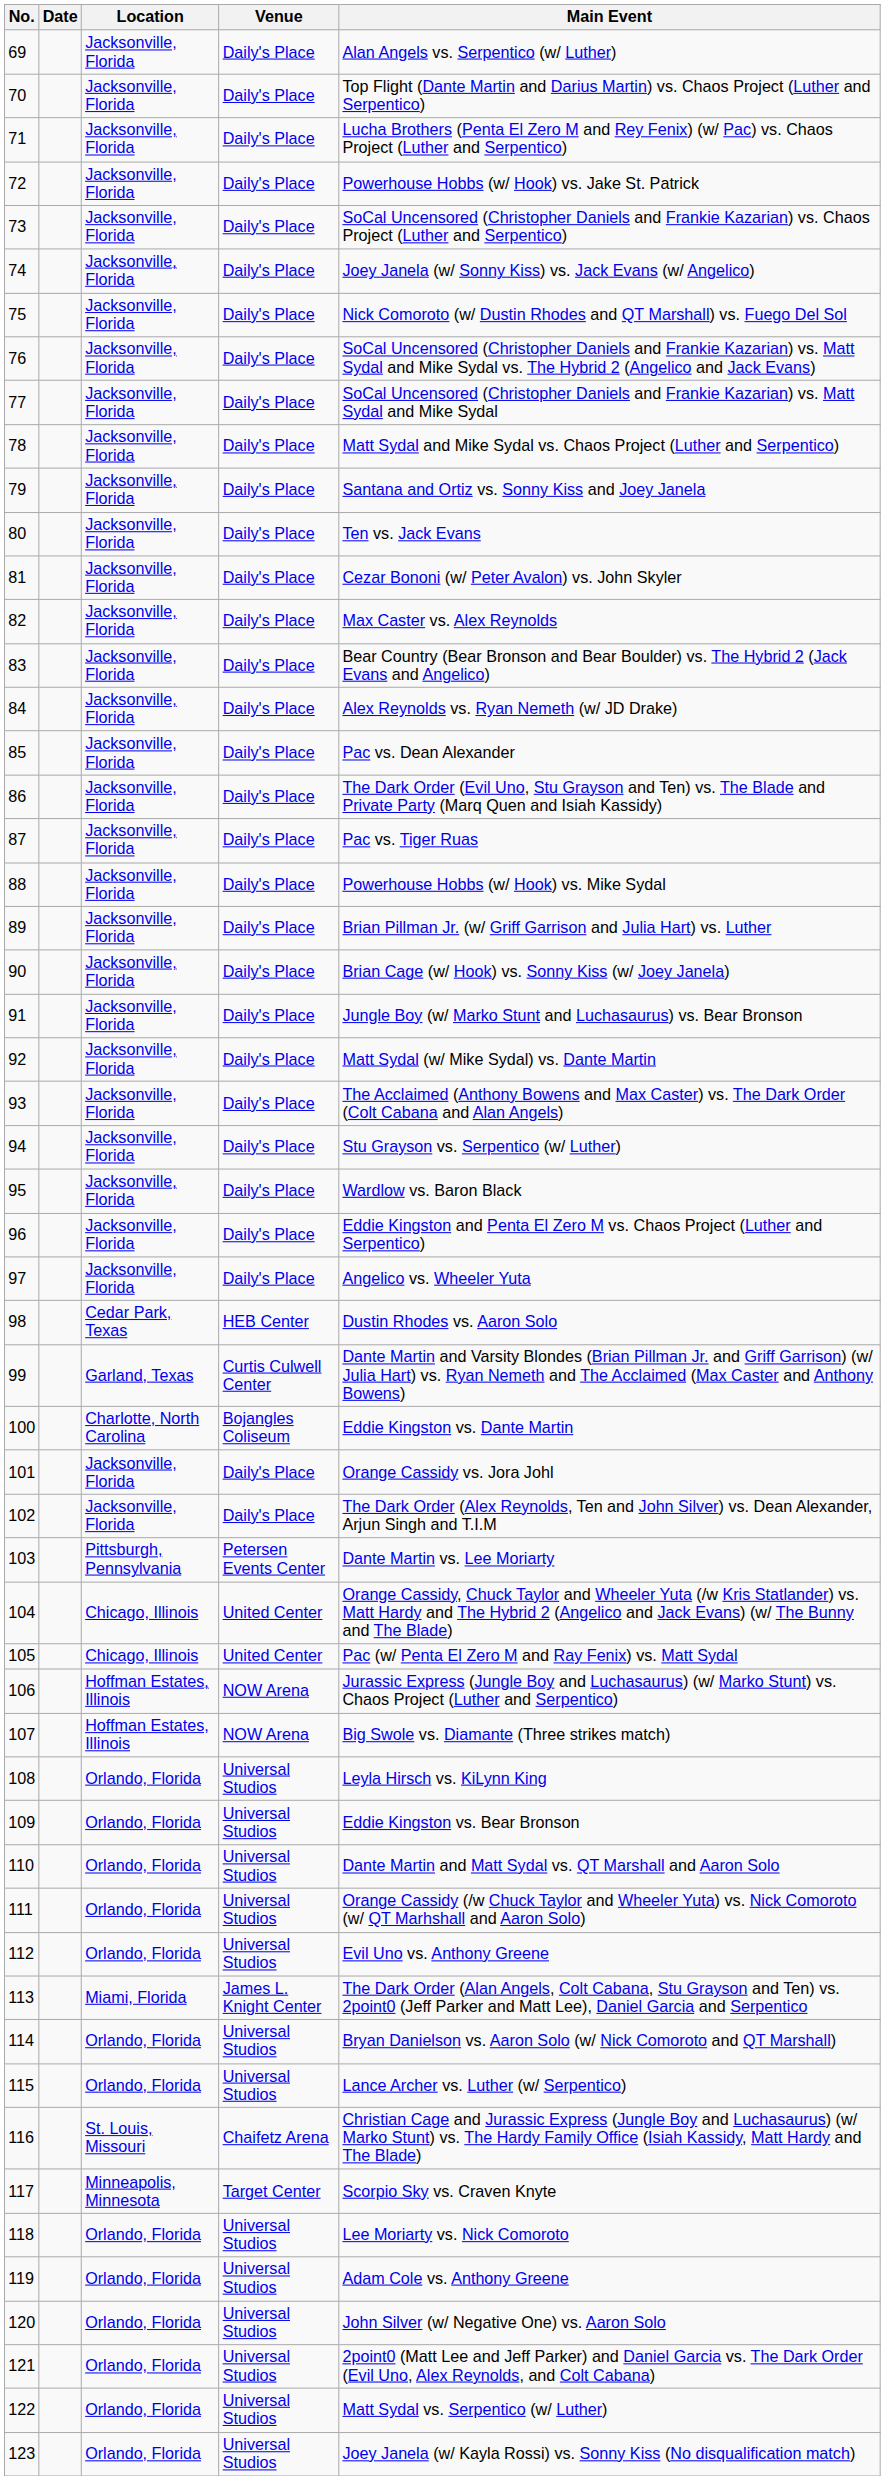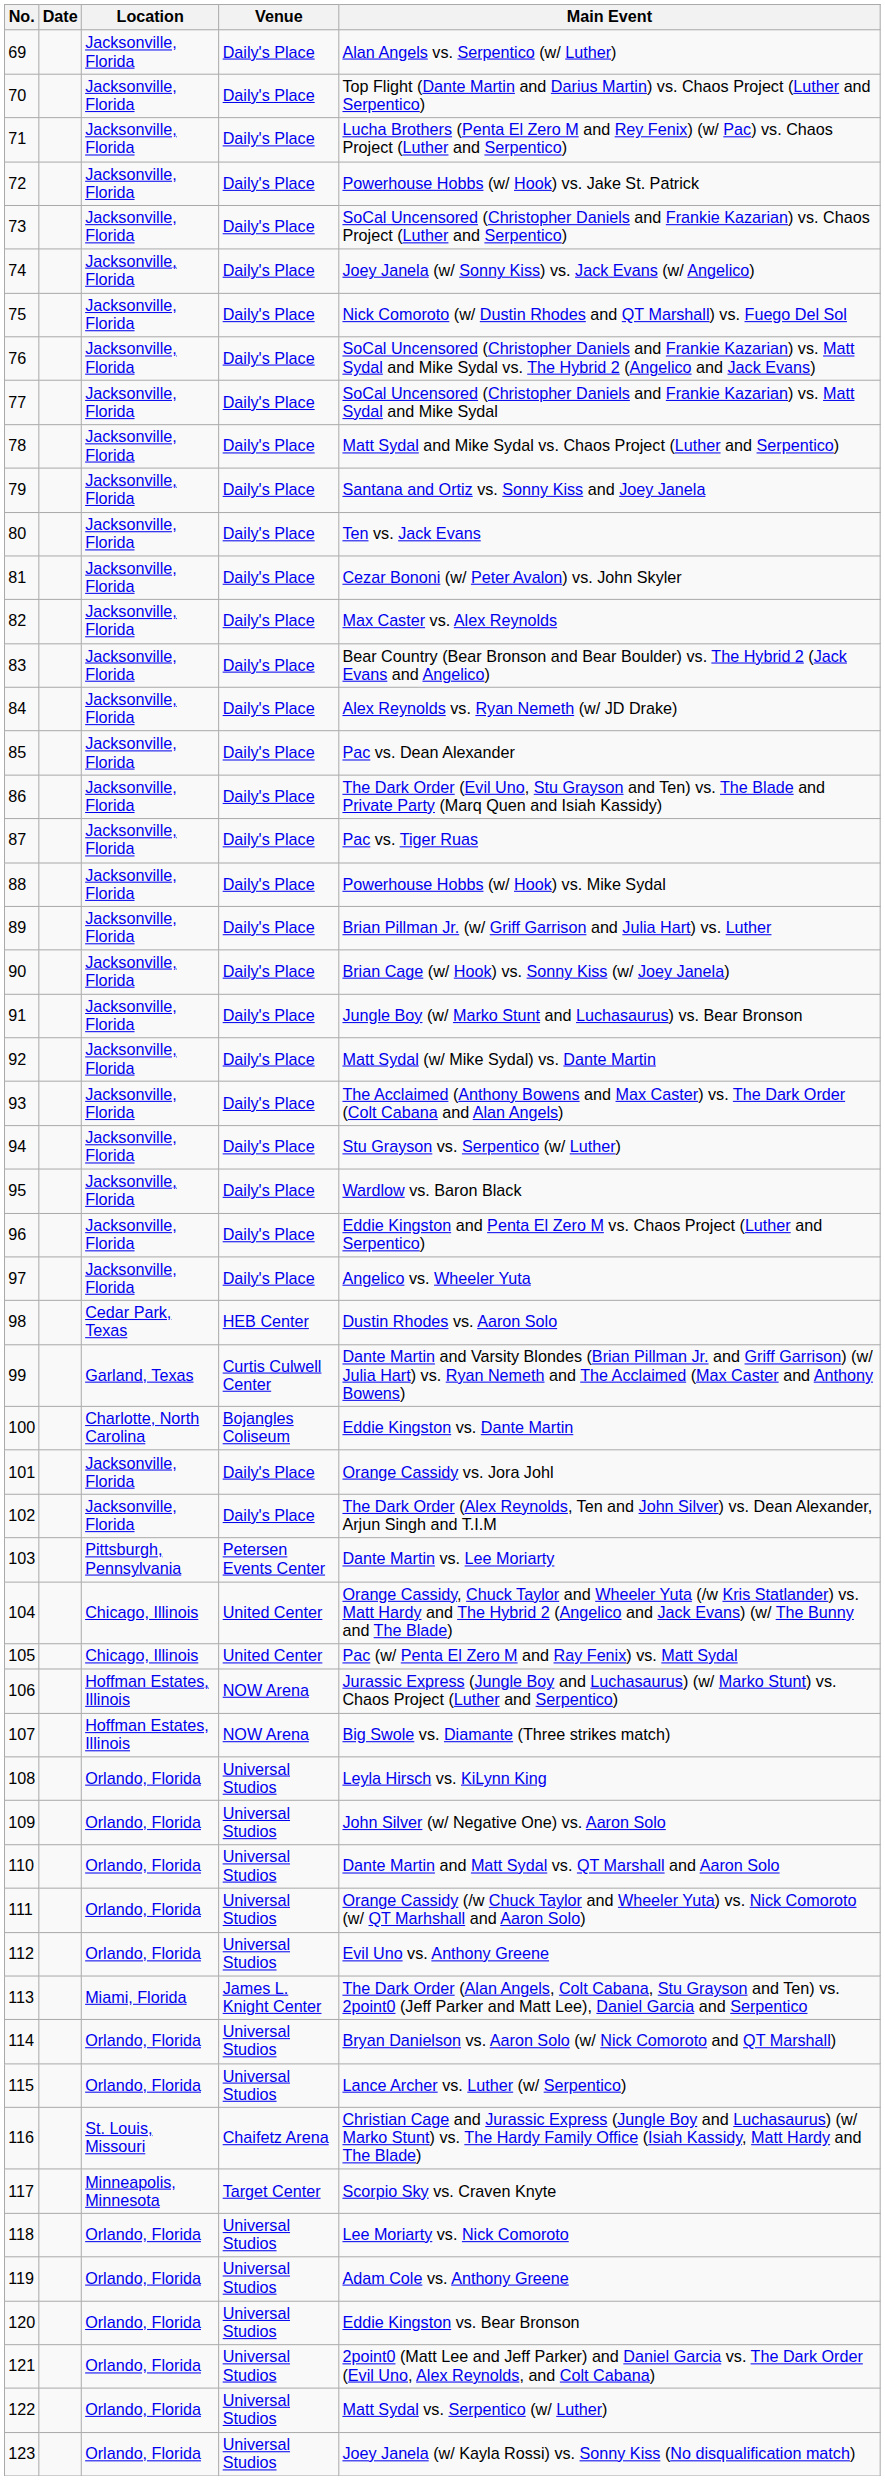109 | Main Event: Eddie Kingston vs. Bear Bronson -> John Silver (w/ Negative One) vs. Aaron Solo
120 | Main Event: John Silver (w/ Negative One) vs. Aaron Solo -> Eddie Kingston vs. Bear Bronson
